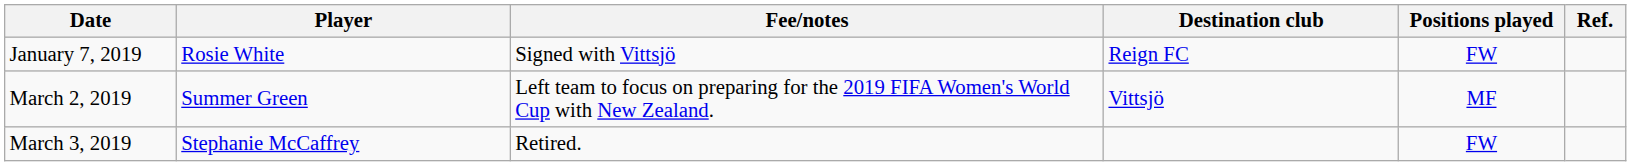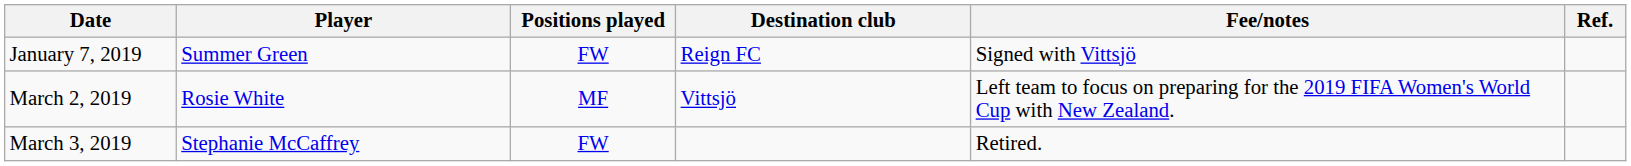columns swapped: Positions played <-> Fee/notes
January 7, 2019 | Player: Rosie White -> Summer Green
March 2, 2019 | Player: Summer Green -> Rosie White
